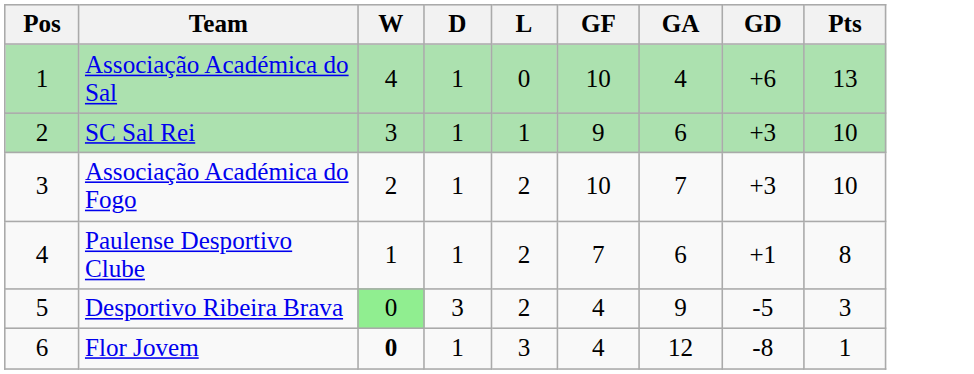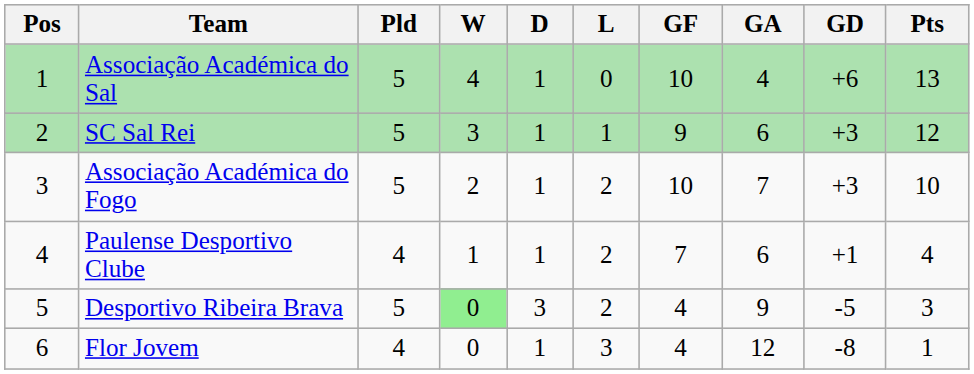+ column: Pld | 5 | 5 | 5 | 4 | 5 | 4
SC Sal Rei | Pts: 10 -> 12
Paulense Desportivo Clube | Pts: 8 -> 4
Flor Jovem | W: bold -> normal
